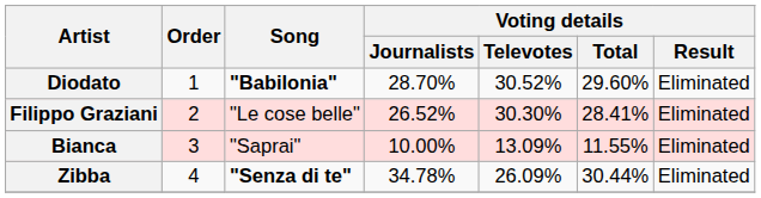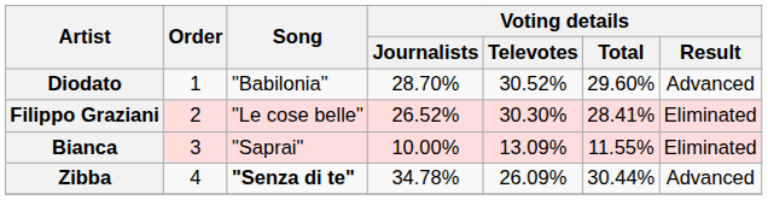Diodato | Song: bold -> normal
Diodato | Voting details / Result: Eliminated -> Advanced
Zibba | Voting details / Result: Eliminated -> Advanced
